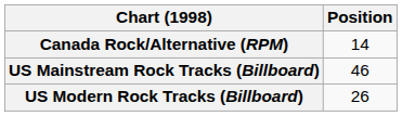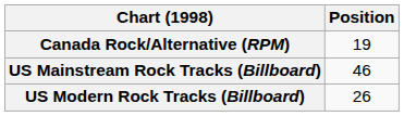Canada Rock/Alternative (RPM) | Position: 14 -> 19
